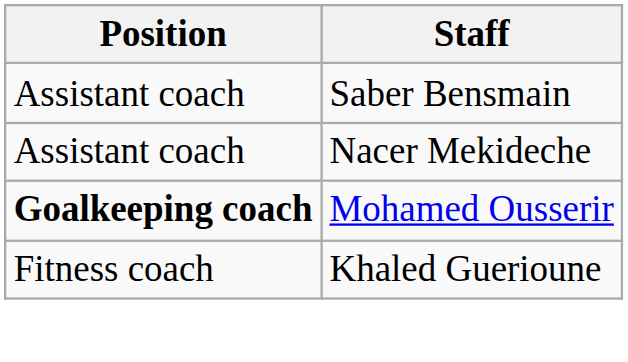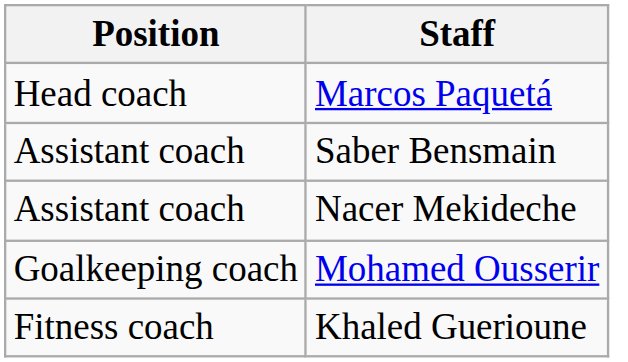+ row: Head coach | Marcos Paquetá
Mohamed Ousserir | Position: bold -> normal
